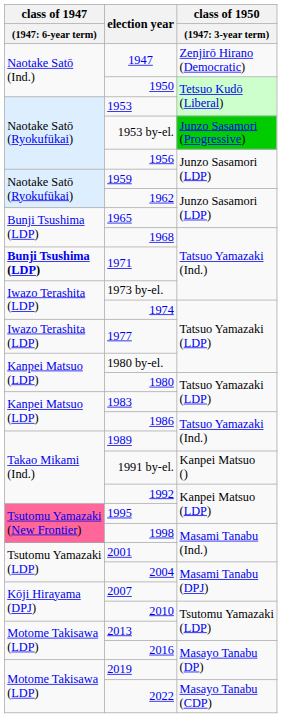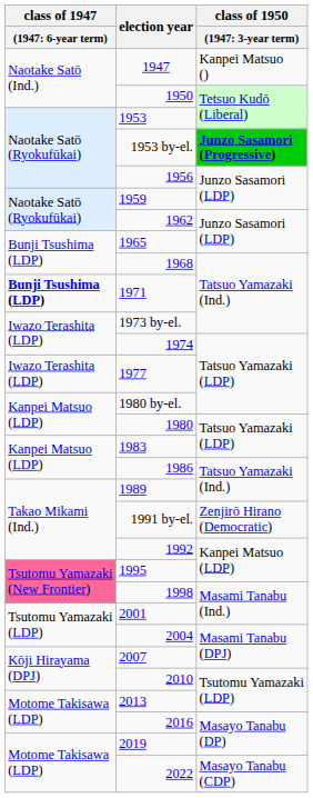1947 | column 3: Zenjirō Hirano (Democratic) -> Kanpei Matsuo ()
1953 by-el. | column 3: normal -> bold
1991 by-el. | column 3: Kanpei Matsuo () -> Zenjirō Hirano (Democratic)
